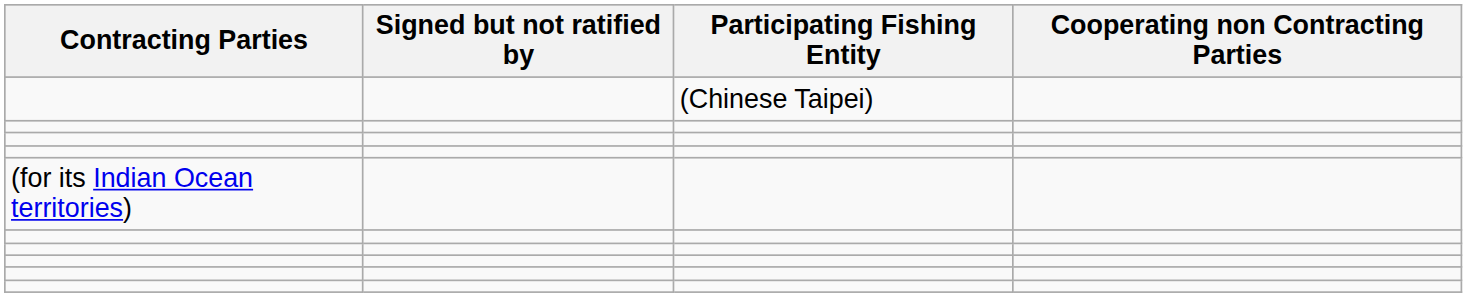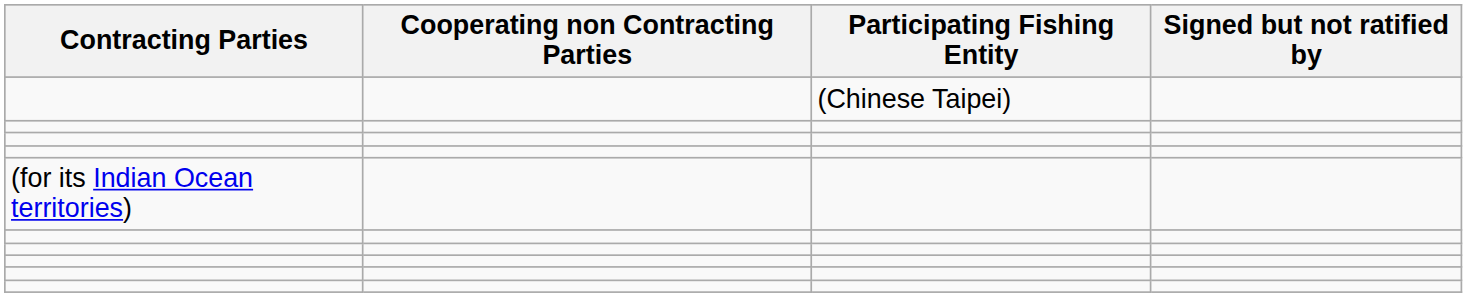columns swapped: Cooperating non Contracting Parties <-> Signed but not ratified by
